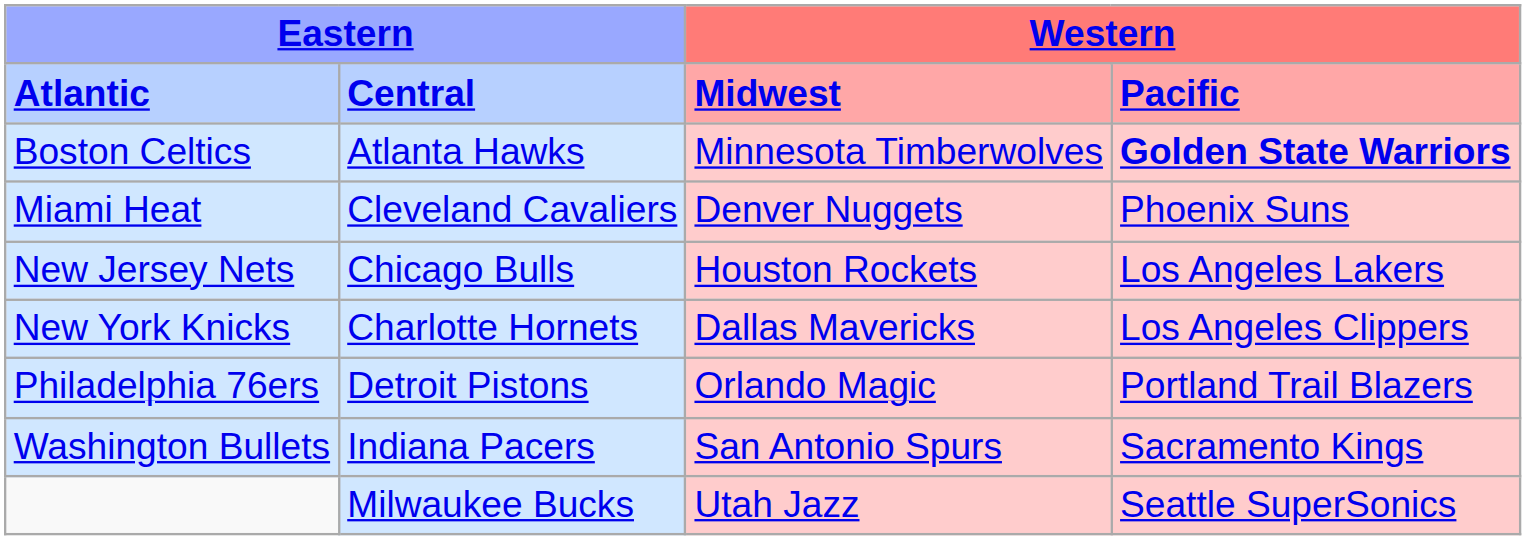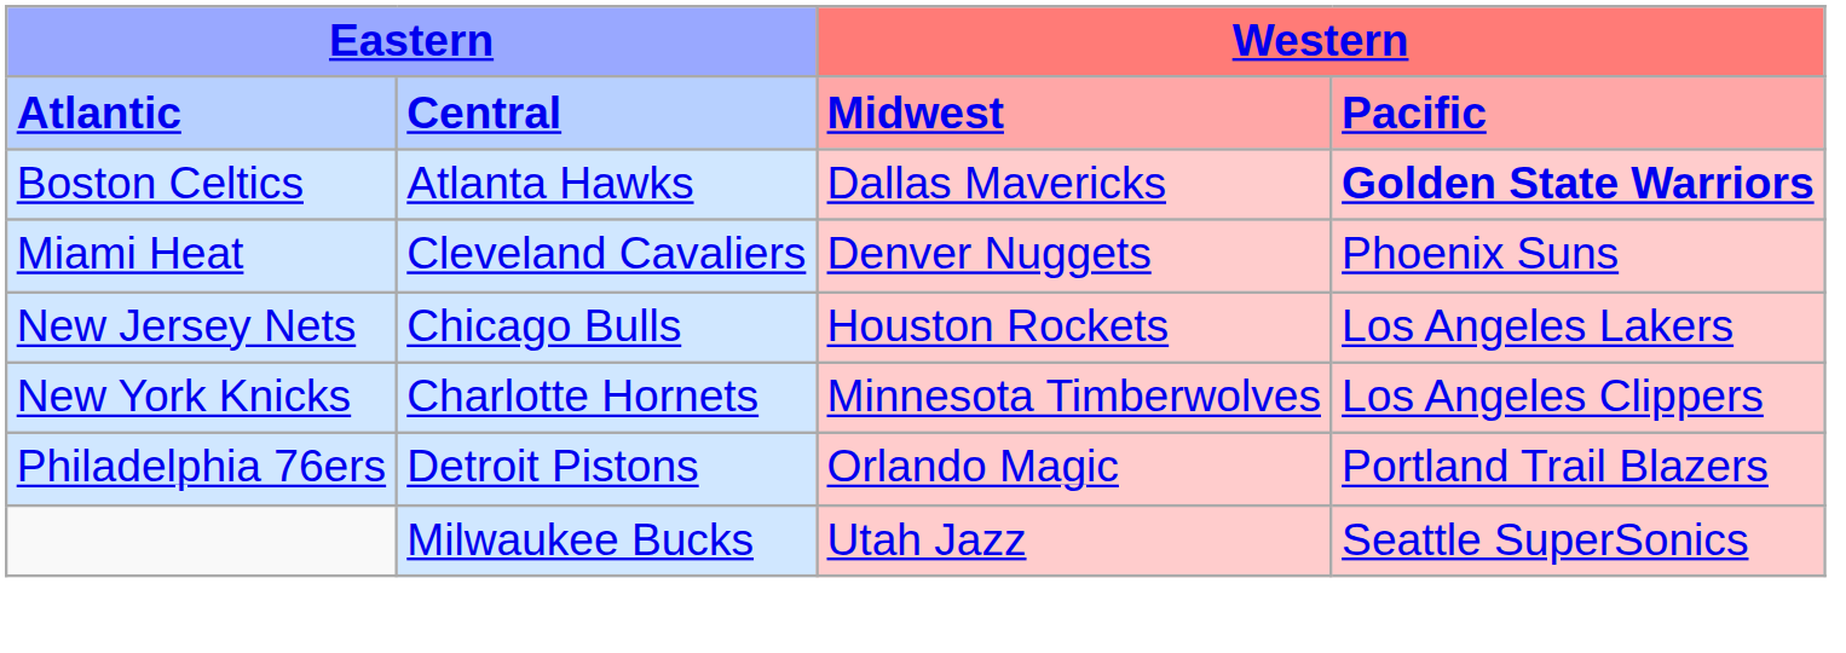Boston Celtics | column 3: Minnesota Timberwolves -> Dallas Mavericks
New York Knicks | column 3: Dallas Mavericks -> Minnesota Timberwolves
- row: Washington Bullets | Indiana Pacers | San Antonio Spurs | Sacramento Kings
